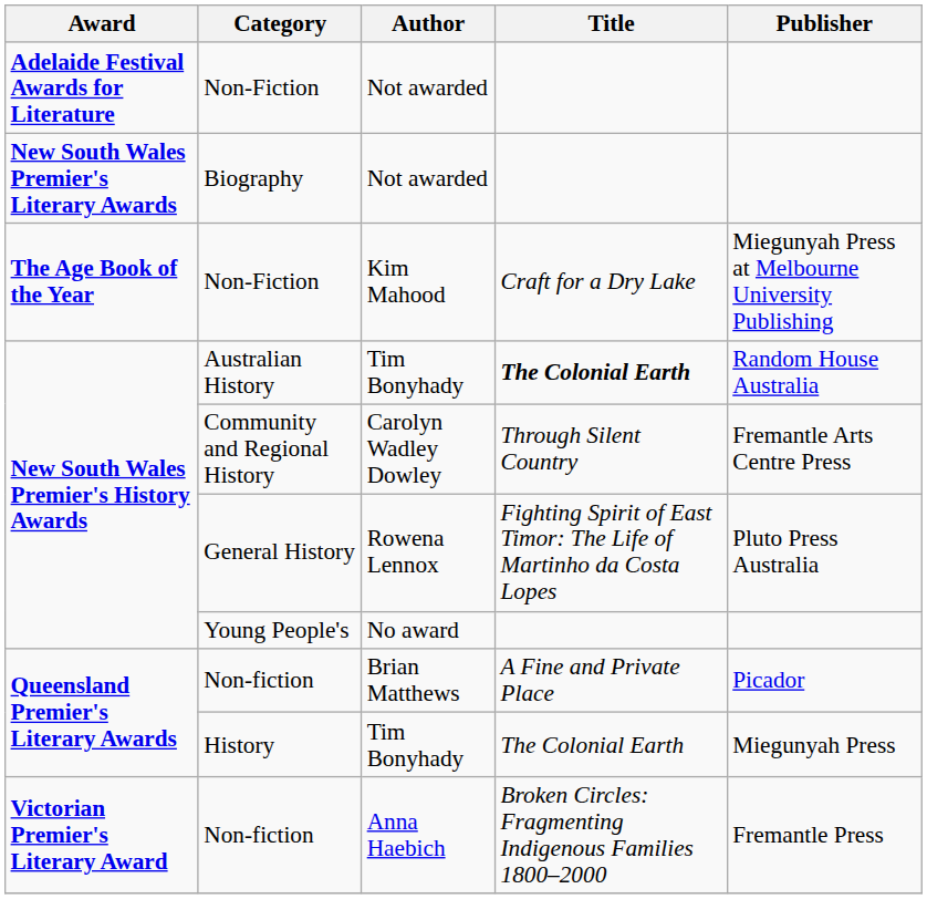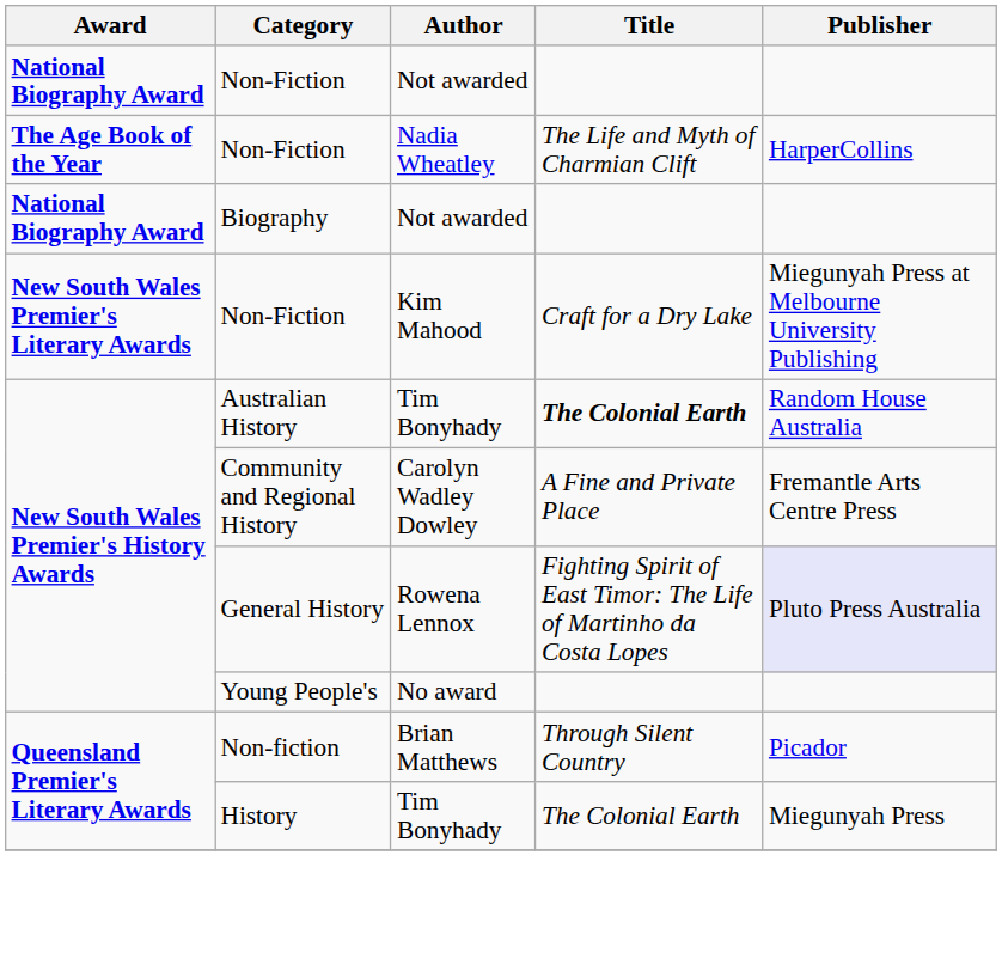Non-Fiction / Not awarded | Award: Adelaide Festival Awards for Literature -> National Biography Award
+ row: The Age Book of the Year | Non-Fiction | Nadia Wheatley | The Life and Myth of Charmian Clift | HarperCollins
Biography / Not awarded | Award: New South Wales Premier's Literary Awards -> National Biography Award
Kim Mahood | Award: The Age Book of the Year -> New South Wales Premier's Literary Awards
Carolyn Wadley Dowley | Title: Through Silent Country -> A Fine and Private Place
Rowena Lennox | Publisher: no background -> lavender background
Brian Matthews | Title: A Fine and Private Place -> Through Silent Country
- row: Victorian Premier's Literary Award | Non-fiction | Anna Haebich | Broken Circles: Fragmenting Indigenous Families 1800–2000 | Fremantle Press
